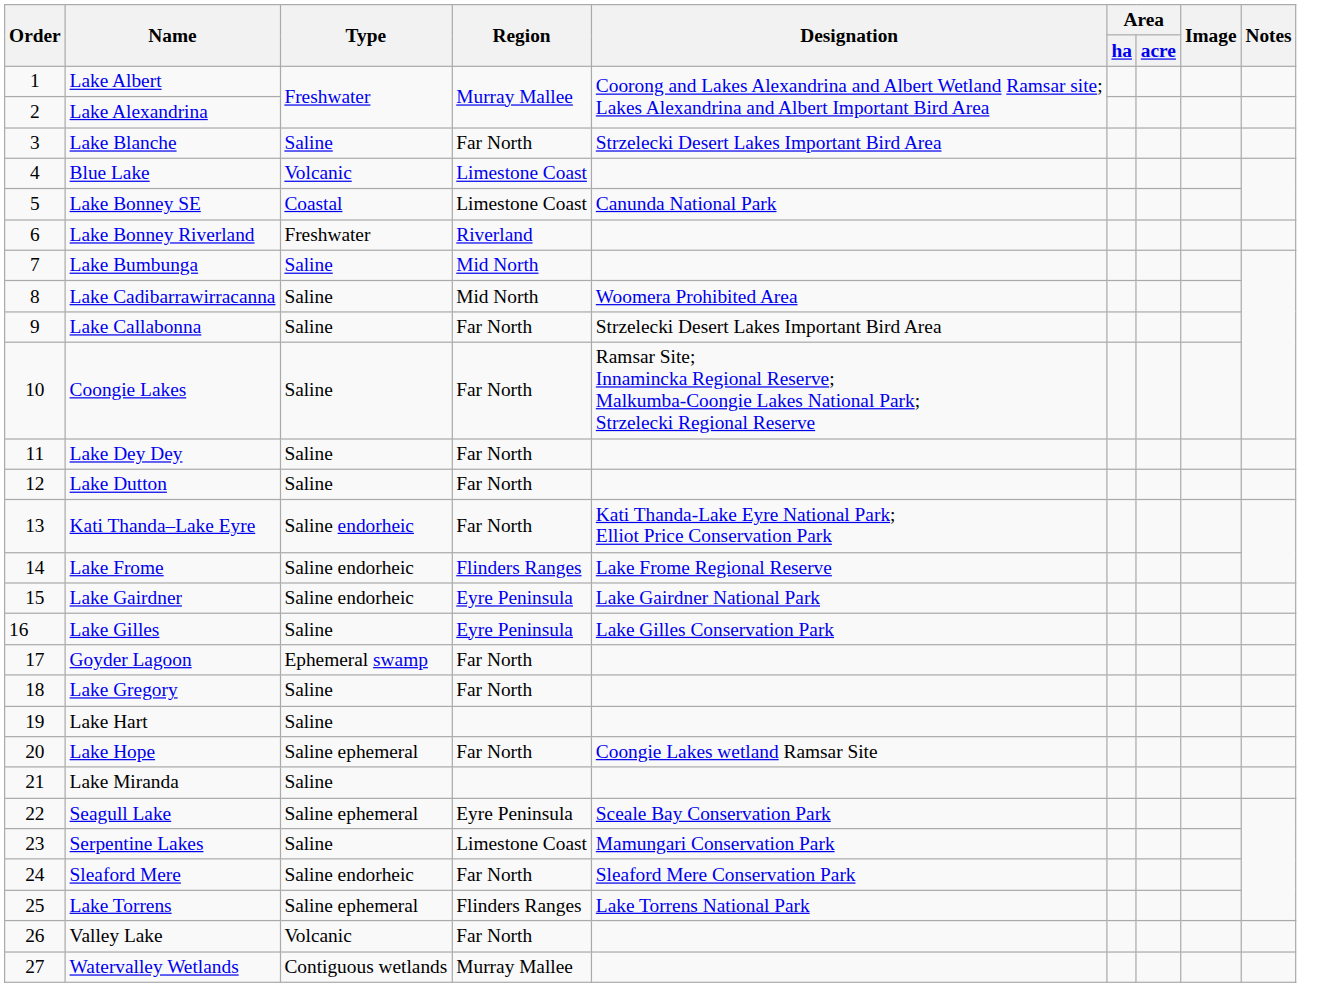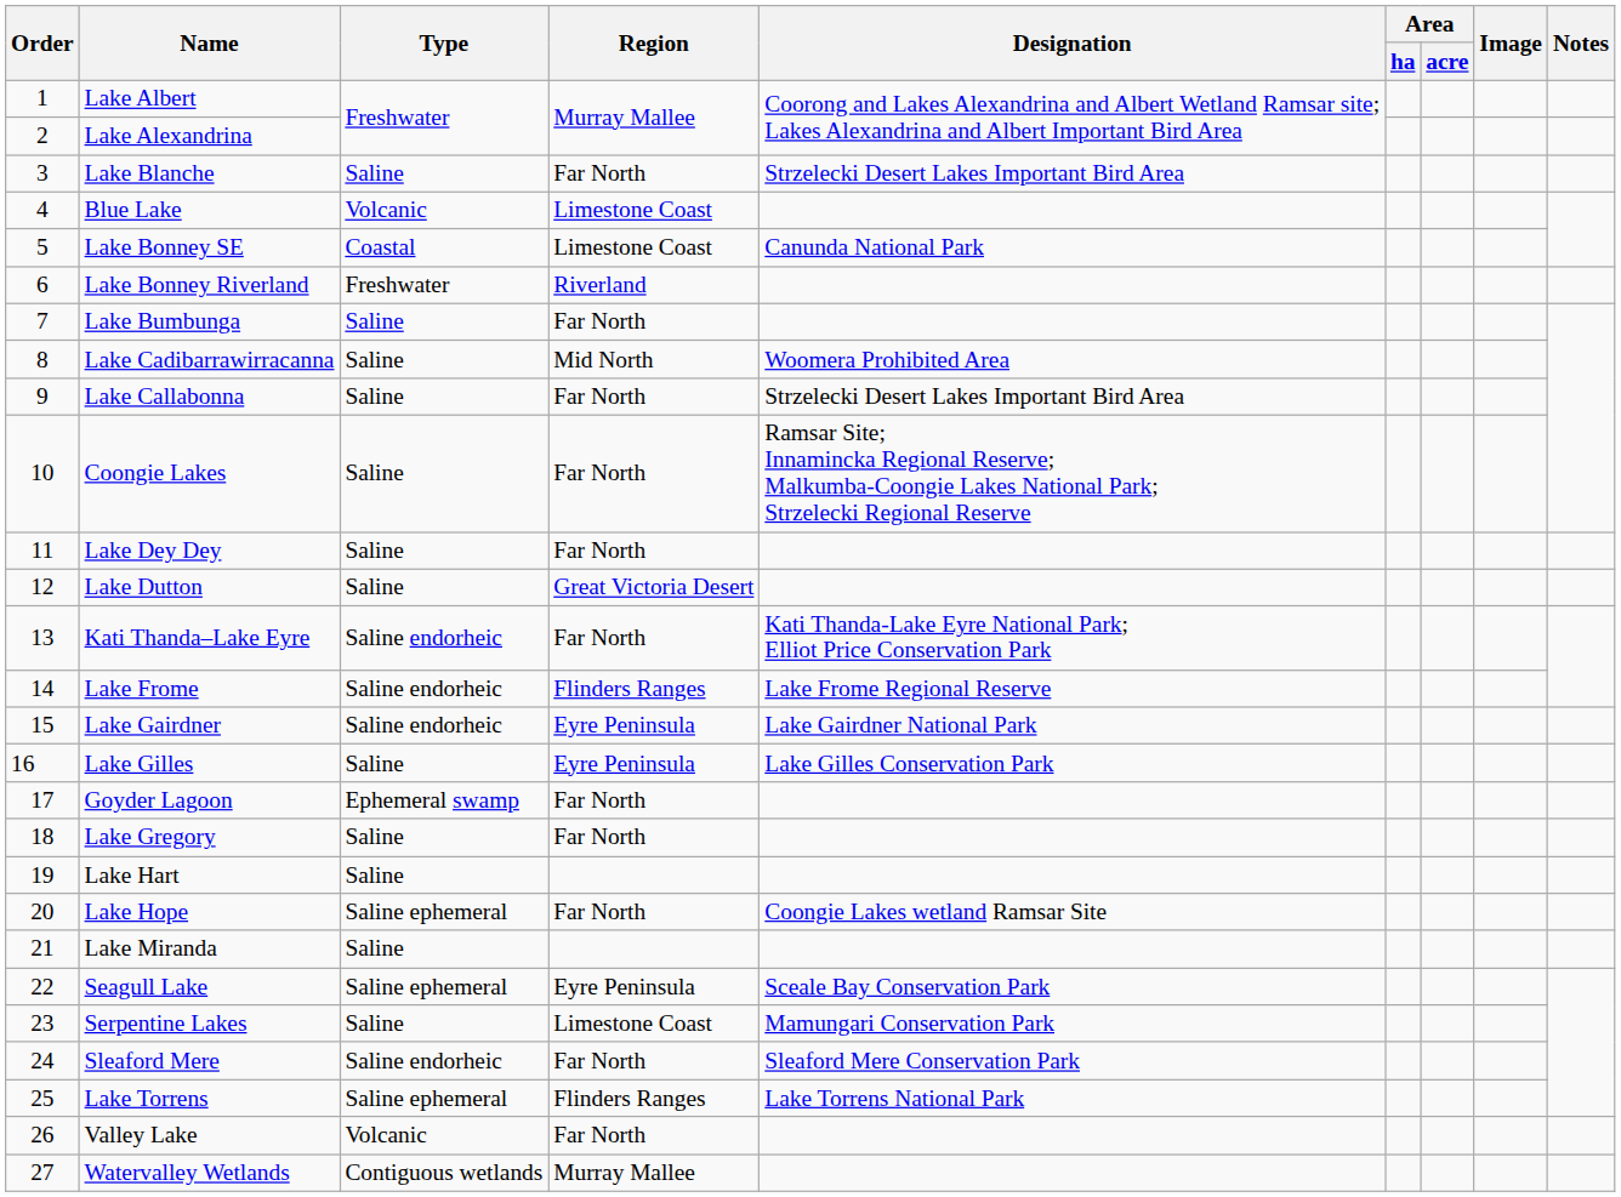Lake Bumbunga | Region: Mid North -> Far North
Lake Dutton | Region: Far North -> Great Victoria Desert
